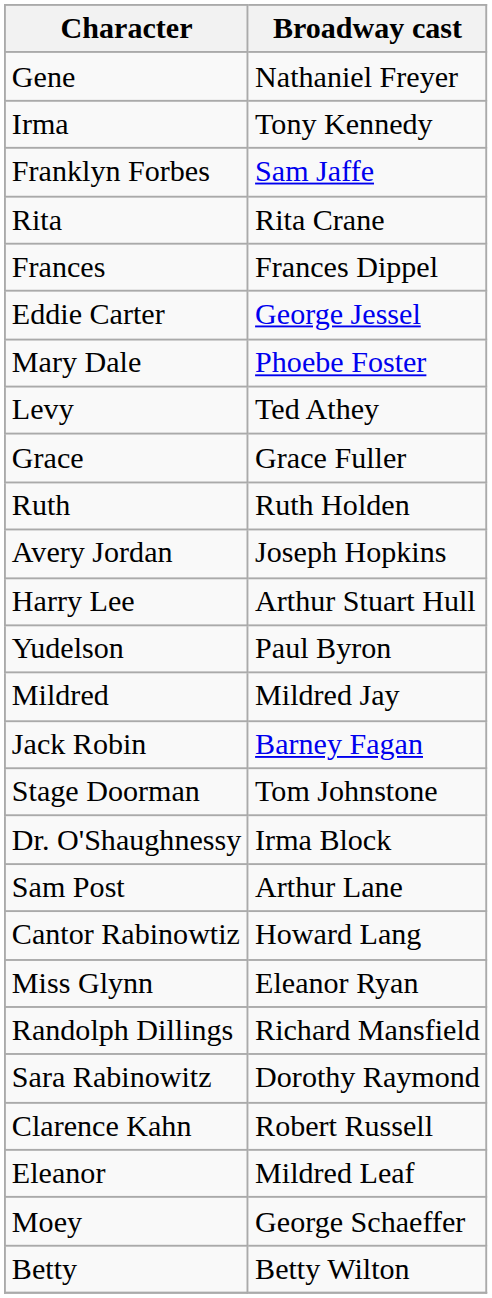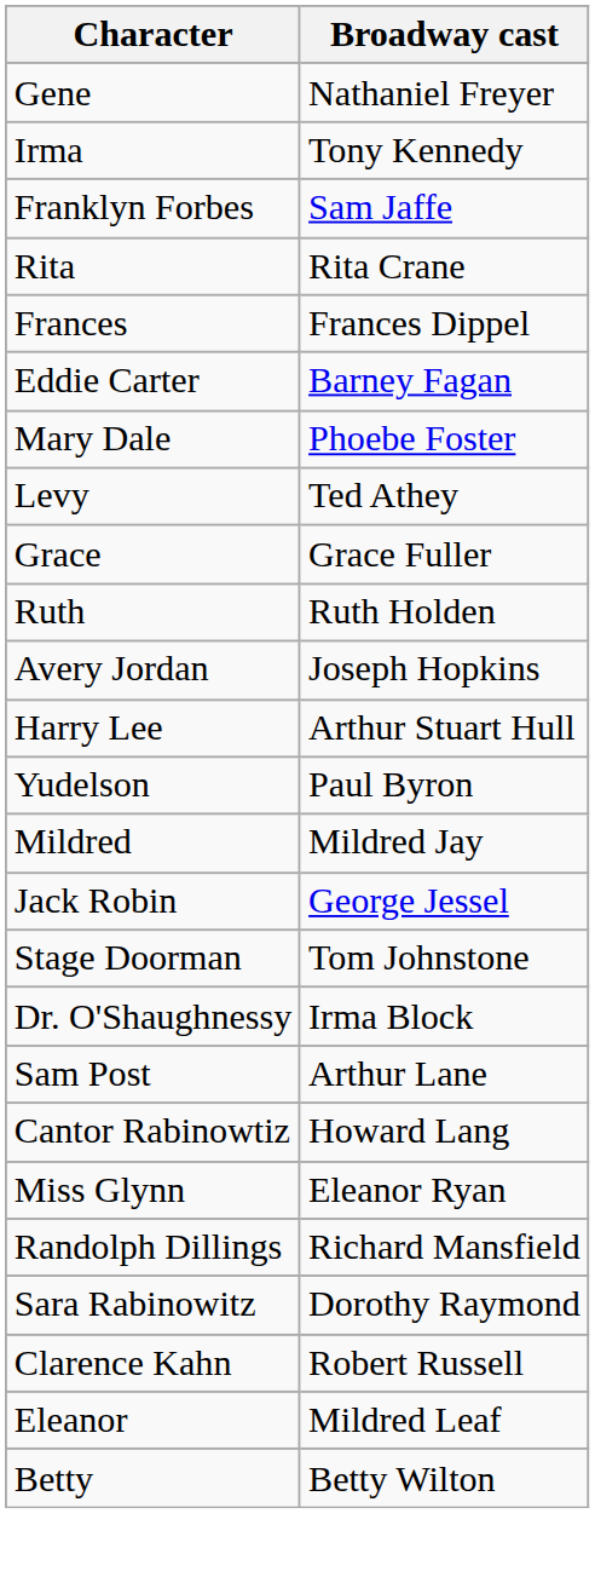Eddie Carter | Broadway cast: George Jessel -> Barney Fagan
Jack Robin | Broadway cast: Barney Fagan -> George Jessel
- row: Moey | George Schaeffer
